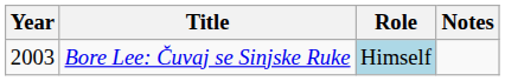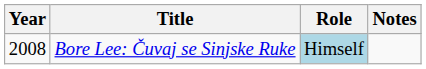Bore Lee: Čuvaj se Sinjske Ruke | Year: 2003 -> 2008
